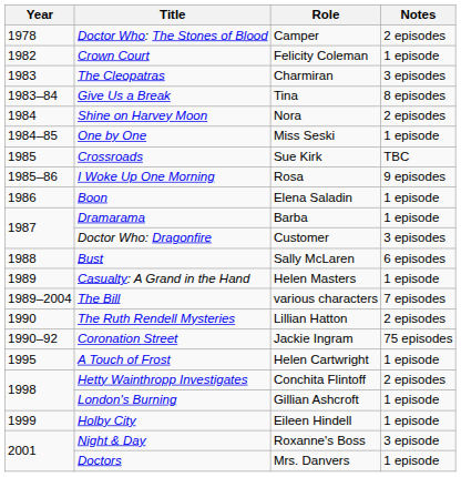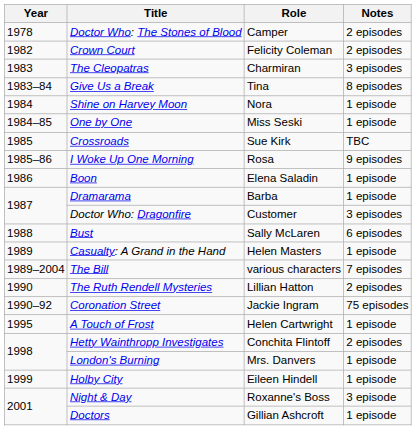Crown Court | Notes: 1 episode -> 2 episodes
Shine on Harvey Moon | Notes: 2 episodes -> 1 episode
London's Burning | Role: Gillian Ashcroft -> Mrs. Danvers
Doctors | Role: Mrs. Danvers -> Gillian Ashcroft
